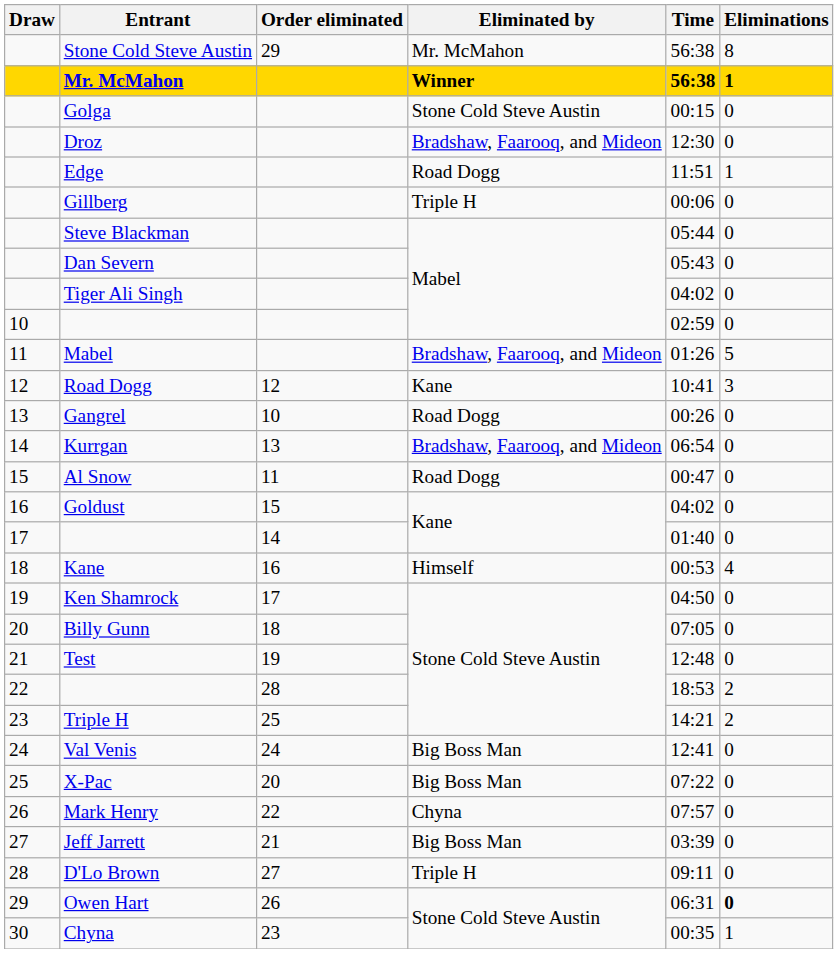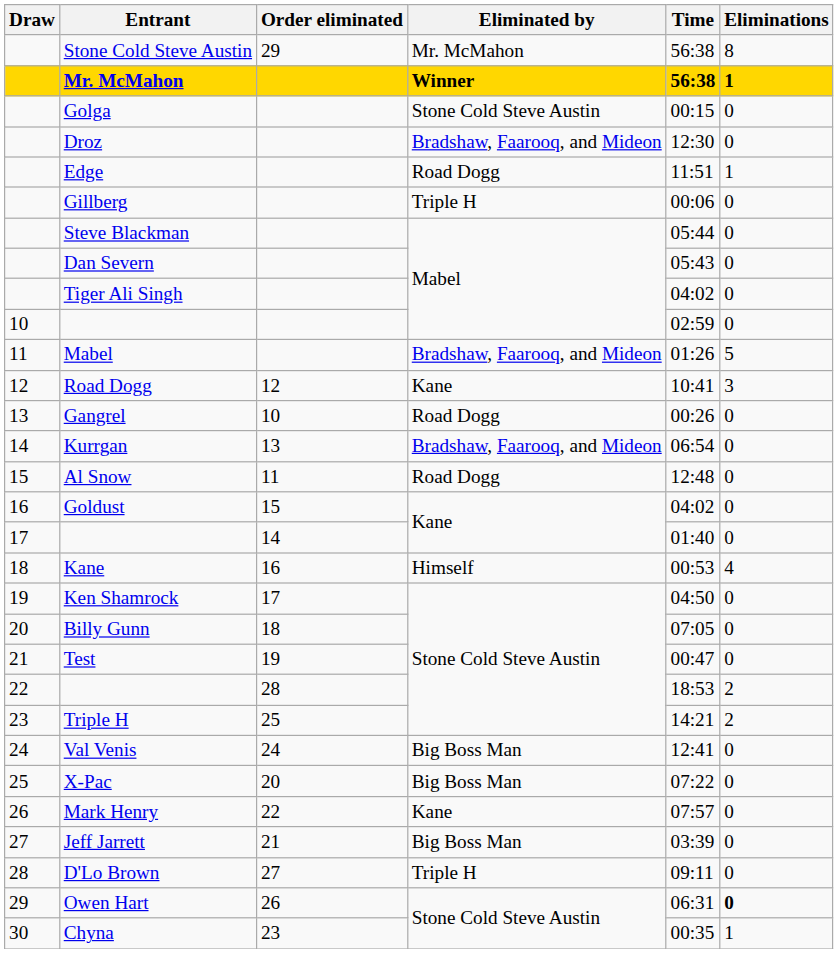Al Snow | Time: 00:47 -> 12:48
Test | Time: 12:48 -> 00:47
Mark Henry | Eliminated by: Chyna -> Kane
